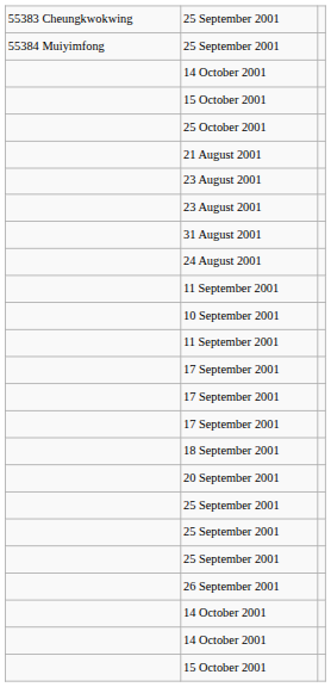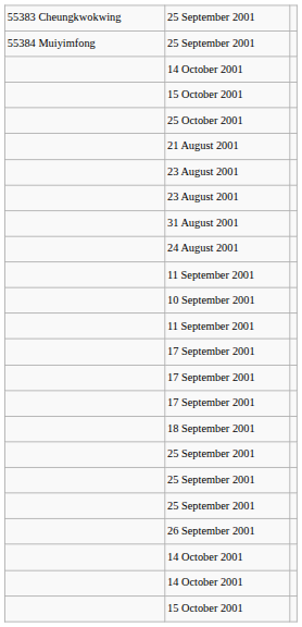- row: 20 September 2001
